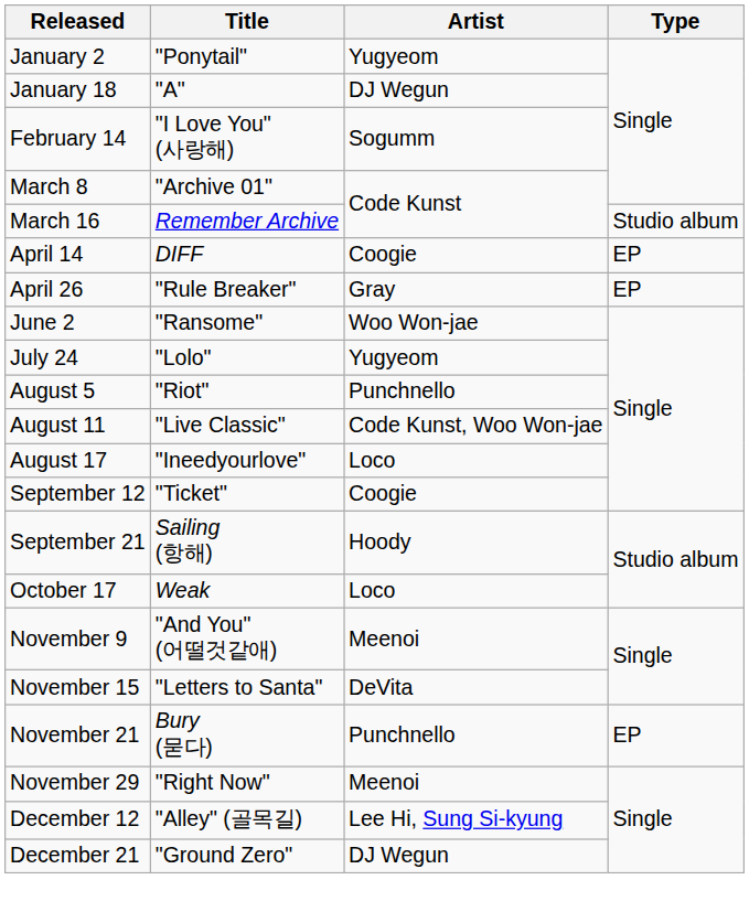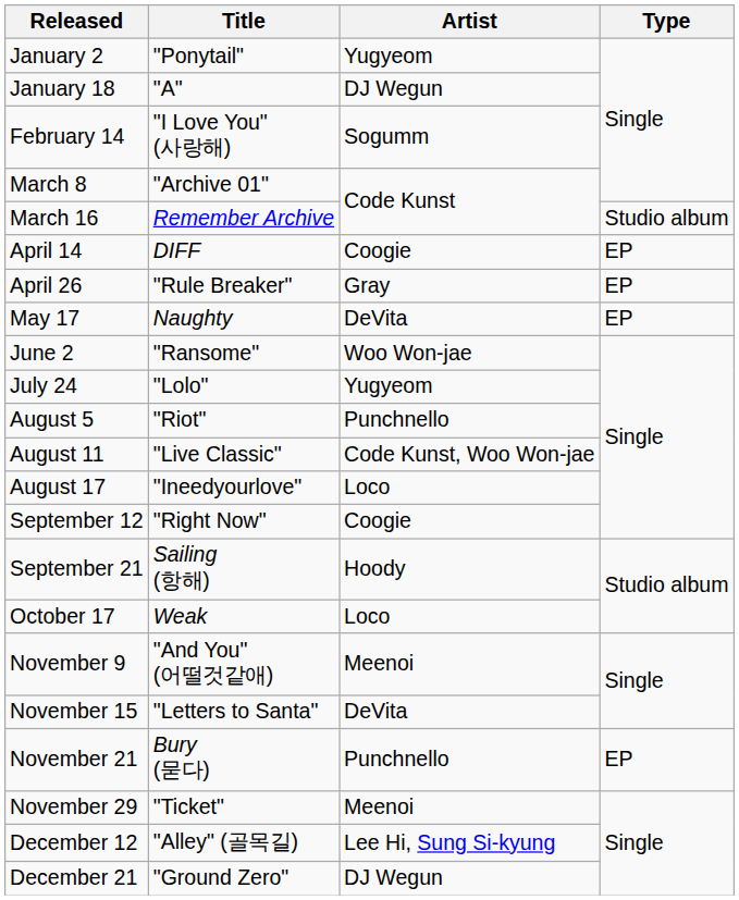+ row: May 17 | Naughty | DeVita | EP
September 12 | Title: "Ticket" -> "Right Now"
November 29 | Title: "Right Now" -> "Ticket"
